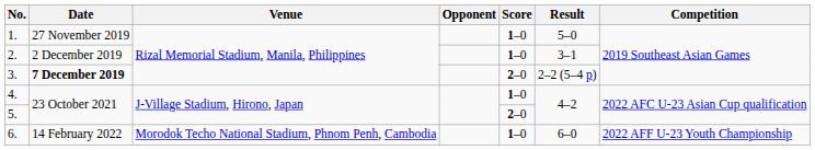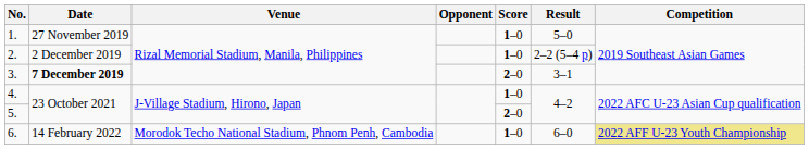2. | Result: 3–1 -> 2–2 (5–4 p)
3. | Result: 2–2 (5–4 p) -> 3–1
6. | Competition: no background -> khaki background
